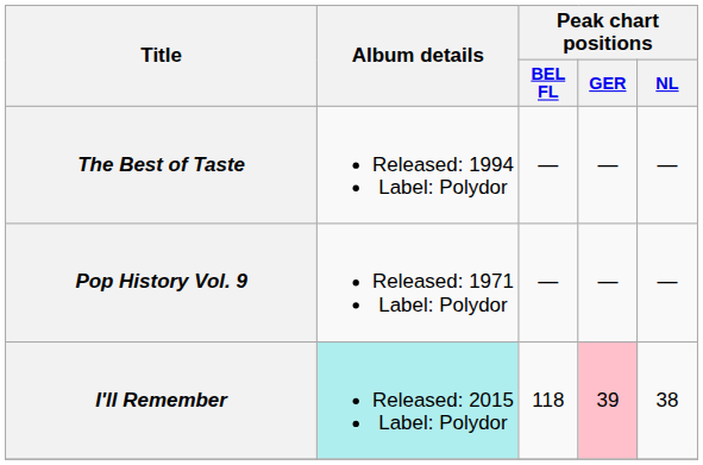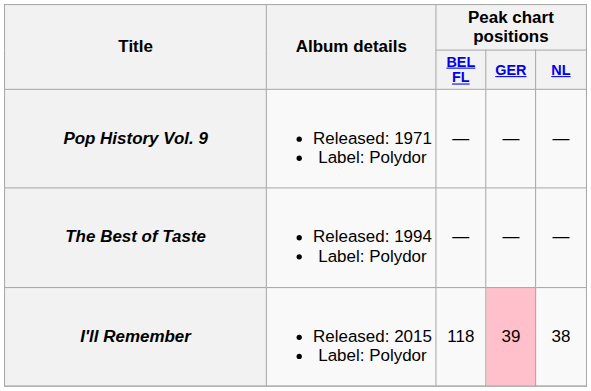rows swapped: Pop History Vol. 9 <-> The Best of Taste
I'll Remember | Album details: paleturquoise background -> no background
